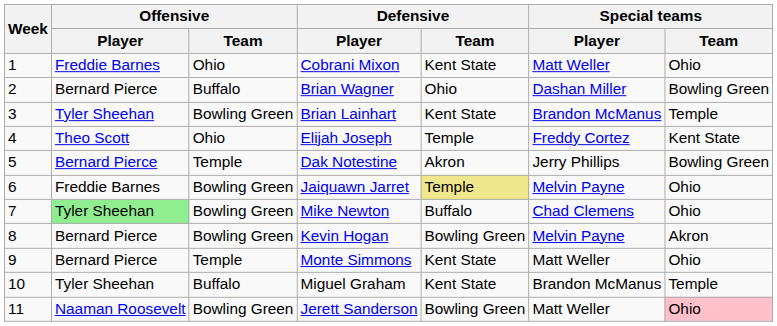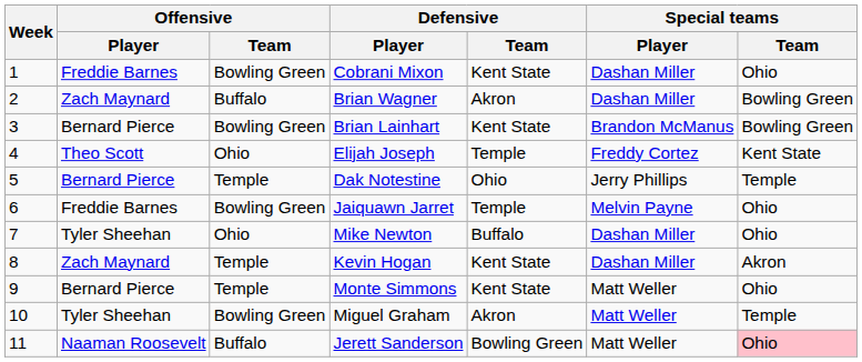Cobrani Mixon | Offensive / Team: Ohio -> Bowling Green
Cobrani Mixon | Special teams / Player: Matt Weller -> Dashan Miller
Brian Wagner | Offensive / Player: Bernard Pierce -> Zach Maynard
Brian Wagner | Defensive / Team: Ohio -> Akron
Brian Lainhart | Offensive / Player: Tyler Sheehan -> Bernard Pierce
Brian Lainhart | Special teams / Team: Temple -> Bowling Green
Dak Notestine | Defensive / Team: Akron -> Ohio
Dak Notestine | Special teams / Team: Bowling Green -> Temple
Jaiquawn Jarret | Defensive / Team: khaki background -> no background
Mike Newton | Offensive / Player: lightgreen background -> no background
Mike Newton | Offensive / Team: Bowling Green -> Ohio
Mike Newton | Special teams / Player: Chad Clemens -> Dashan Miller
Kevin Hogan | Offensive / Player: Bernard Pierce -> Zach Maynard
Kevin Hogan | Offensive / Team: Bowling Green -> Temple
Kevin Hogan | Defensive / Team: Bowling Green -> Kent State
Kevin Hogan | Special teams / Player: Melvin Payne -> Dashan Miller
Miguel Graham | Offensive / Team: Buffalo -> Bowling Green
Miguel Graham | Defensive / Team: Kent State -> Akron
Miguel Graham | Special teams / Player: Brandon McManus -> Matt Weller
Jerett Sanderson | Offensive / Team: Bowling Green -> Buffalo
